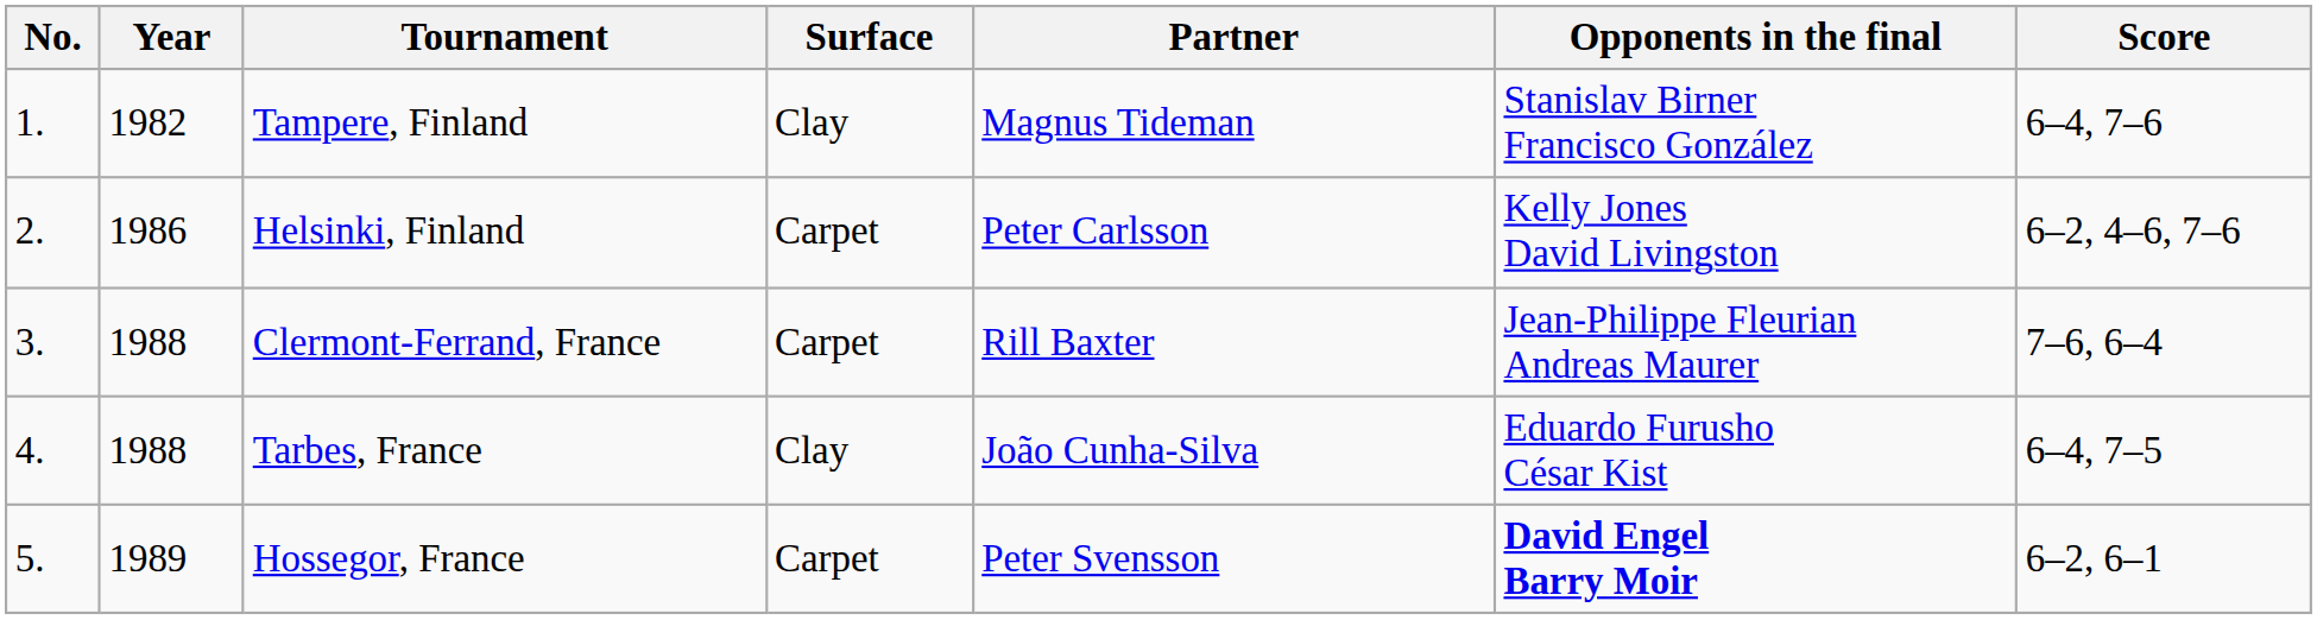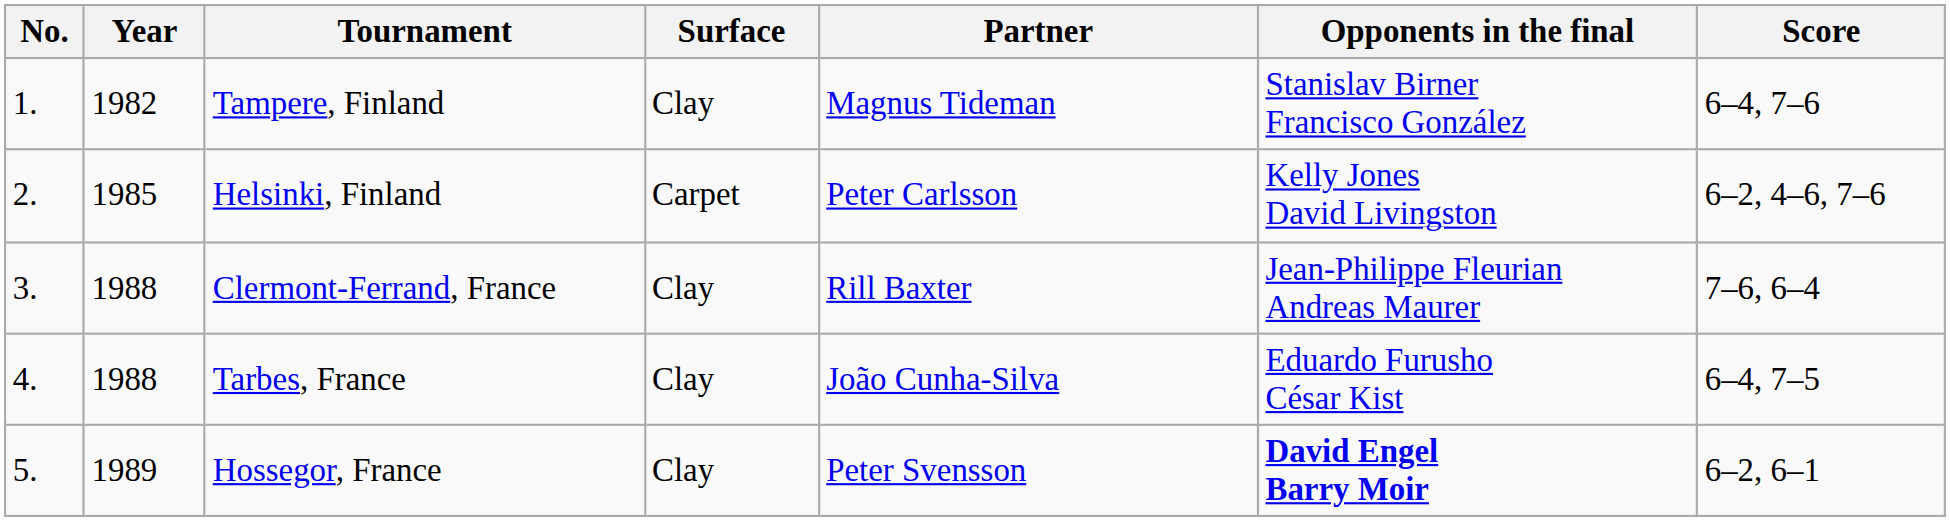Helsinki, Finland | Year: 1986 -> 1985
Clermont-Ferrand, France | Surface: Carpet -> Clay
Hossegor, France | Surface: Carpet -> Clay
